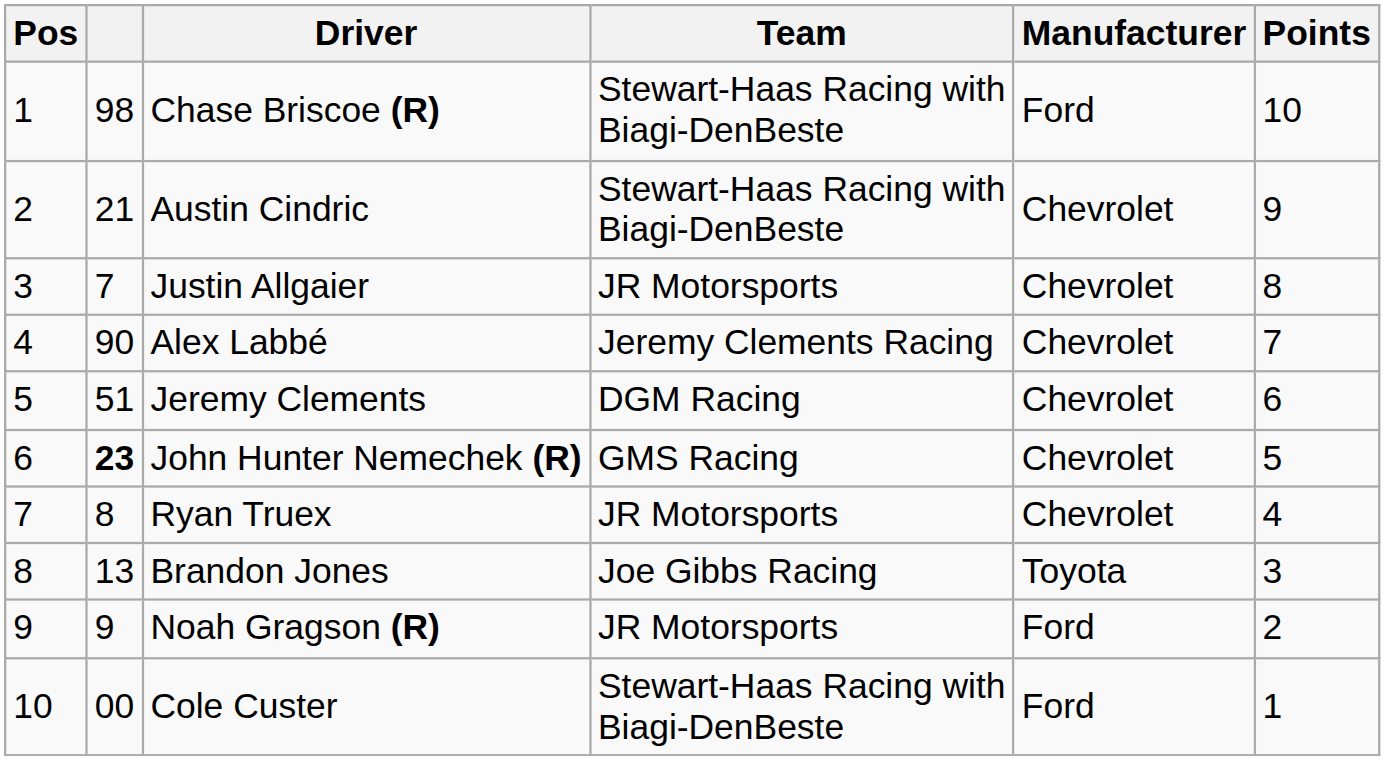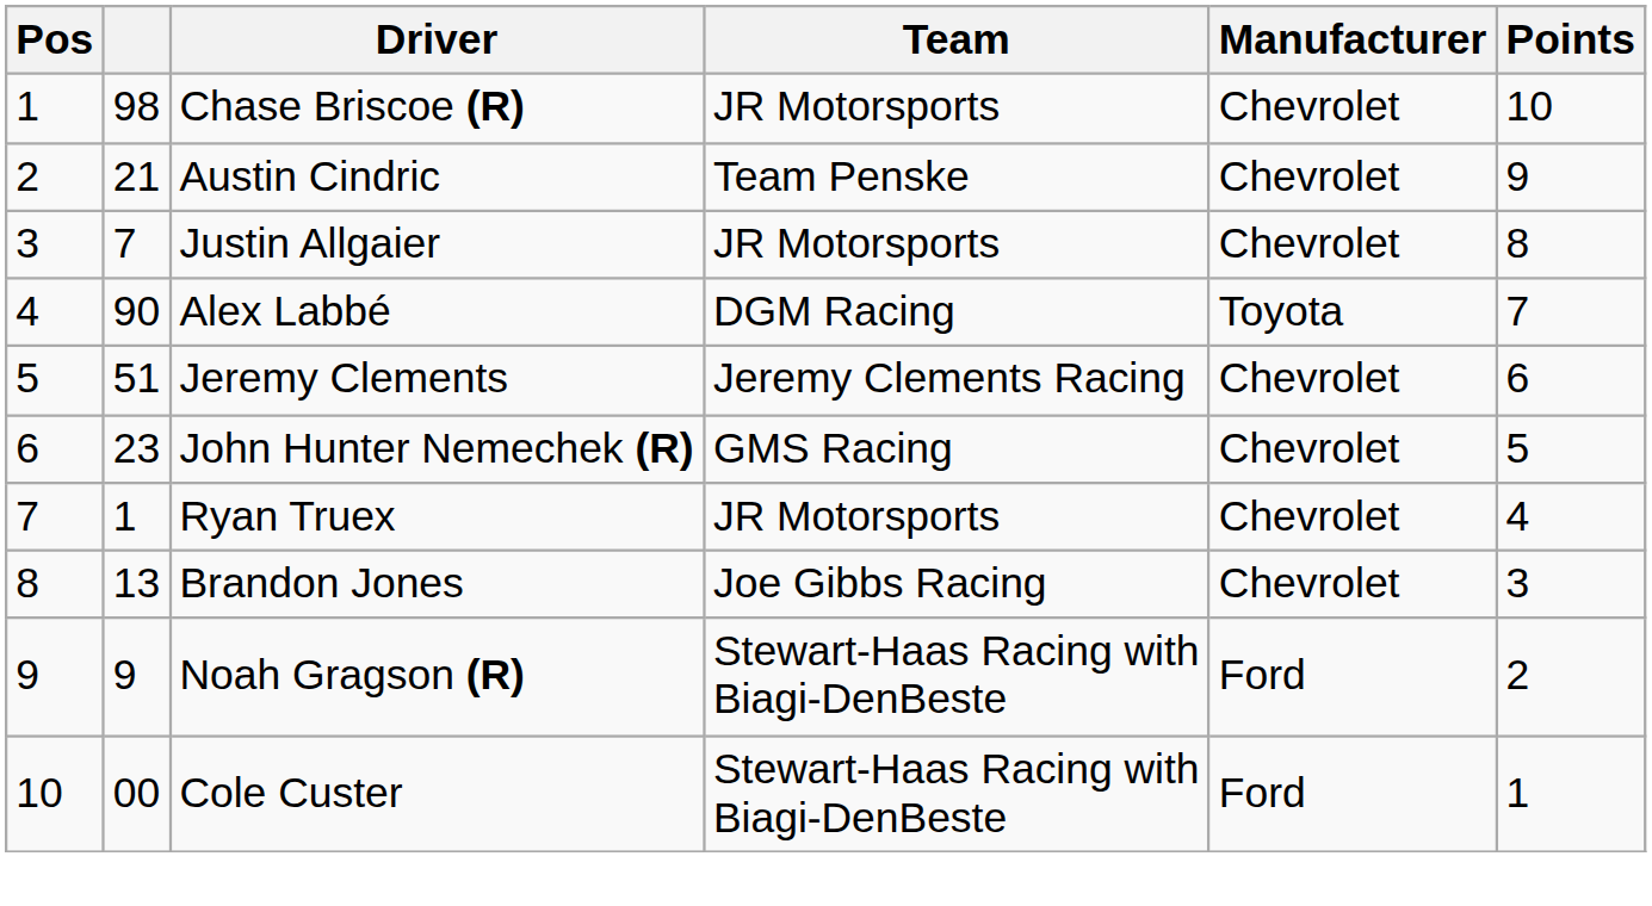Chase Briscoe (R) | Team: Stewart-Haas Racing with Biagi-DenBeste -> JR Motorsports
Chase Briscoe (R) | Manufacturer: Ford -> Chevrolet
Austin Cindric | Team: Stewart-Haas Racing with Biagi-DenBeste -> Team Penske
Alex Labbé | Team: Jeremy Clements Racing -> DGM Racing
Alex Labbé | Manufacturer: Chevrolet -> Toyota
Jeremy Clements | Team: DGM Racing -> Jeremy Clements Racing
John Hunter Nemechek (R) | column 2: bold -> normal
Ryan Truex | column 2: 8 -> 1
Brandon Jones | Manufacturer: Toyota -> Chevrolet
Noah Gragson (R) | Team: JR Motorsports -> Stewart-Haas Racing with Biagi-DenBeste
